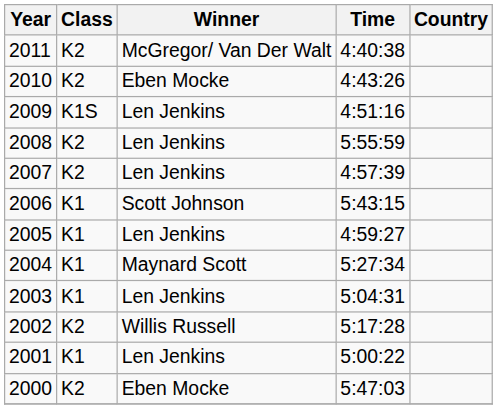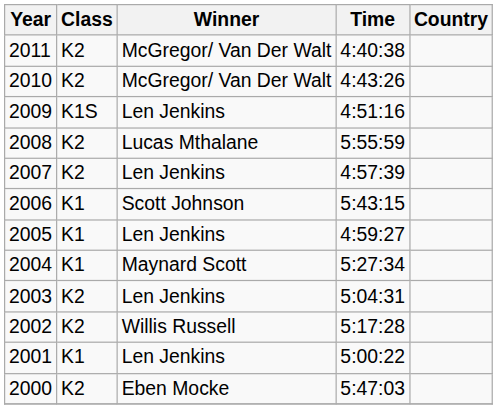2010 | Winner: Eben Mocke -> McGregor/ Van Der Walt
2008 | Winner: Len Jenkins -> Lucas Mthalane
2003 | Class: K1 -> K2
